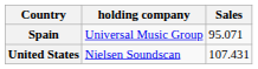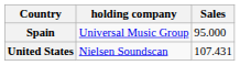Spain | Sales: 95.071 -> 95.000
